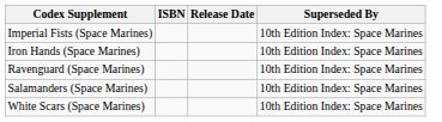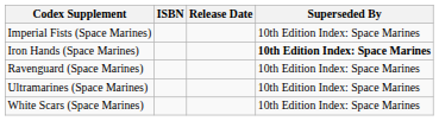Iron Hands (Space Marines) | Superseded By: normal -> bold
- row: Salamanders (Space Marines) | 10th Edition Index: Space Marines
+ row: Ultramarines (Space Marines) | 10th Edition Index: Space Marines
